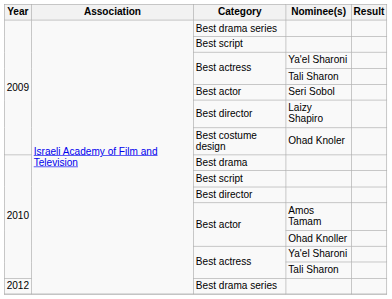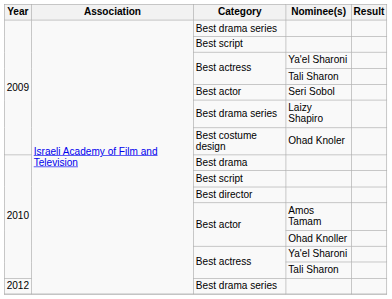Laizy Shapiro | Category: Best director -> Best drama series
